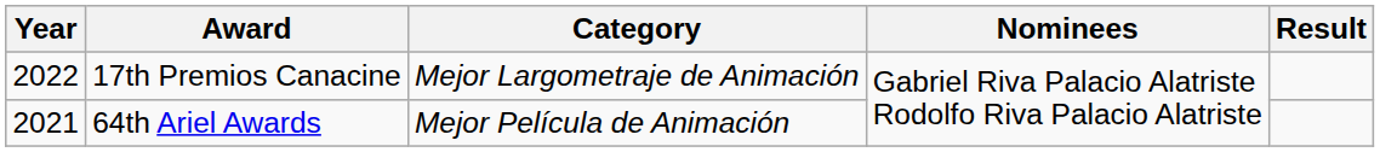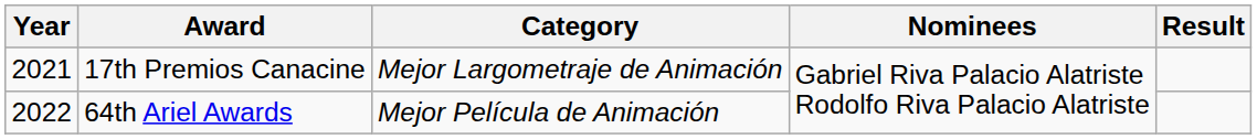17th Premios Canacine | Year: 2022 -> 2021
64th Ariel Awards | Year: 2021 -> 2022
